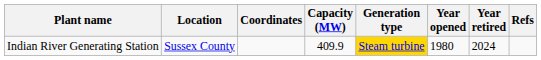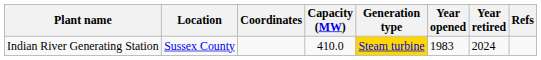Indian River Generating Station | Capacity (MW): 409.9 -> 410.0
Indian River Generating Station | Year opened: 1980 -> 1983
